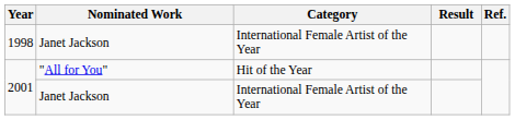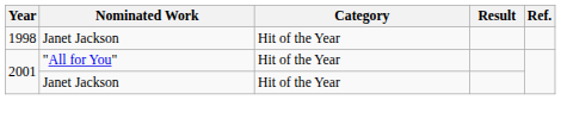1998 | Category: International Female Artist of the Year -> Hit of the Year
2001 / Janet Jackson | Category: International Female Artist of the Year -> Hit of the Year
